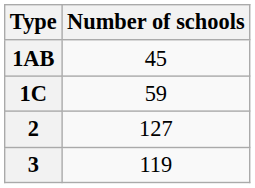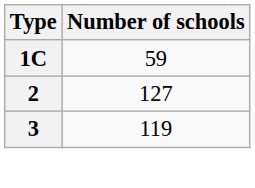- row: 1AB | 45
